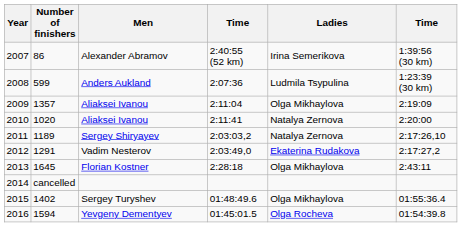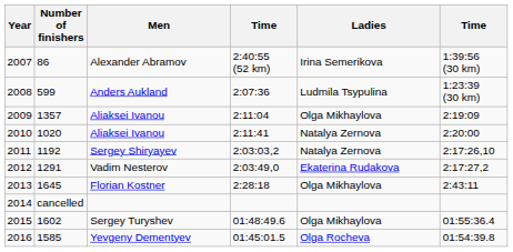Sergey Shiryayev | Number of finishers: 1189 -> 1192
Sergey Turyshev | Number of finishers: 1402 -> 1602
Yevgeny Dementyev | Number of finishers: 1594 -> 1585
